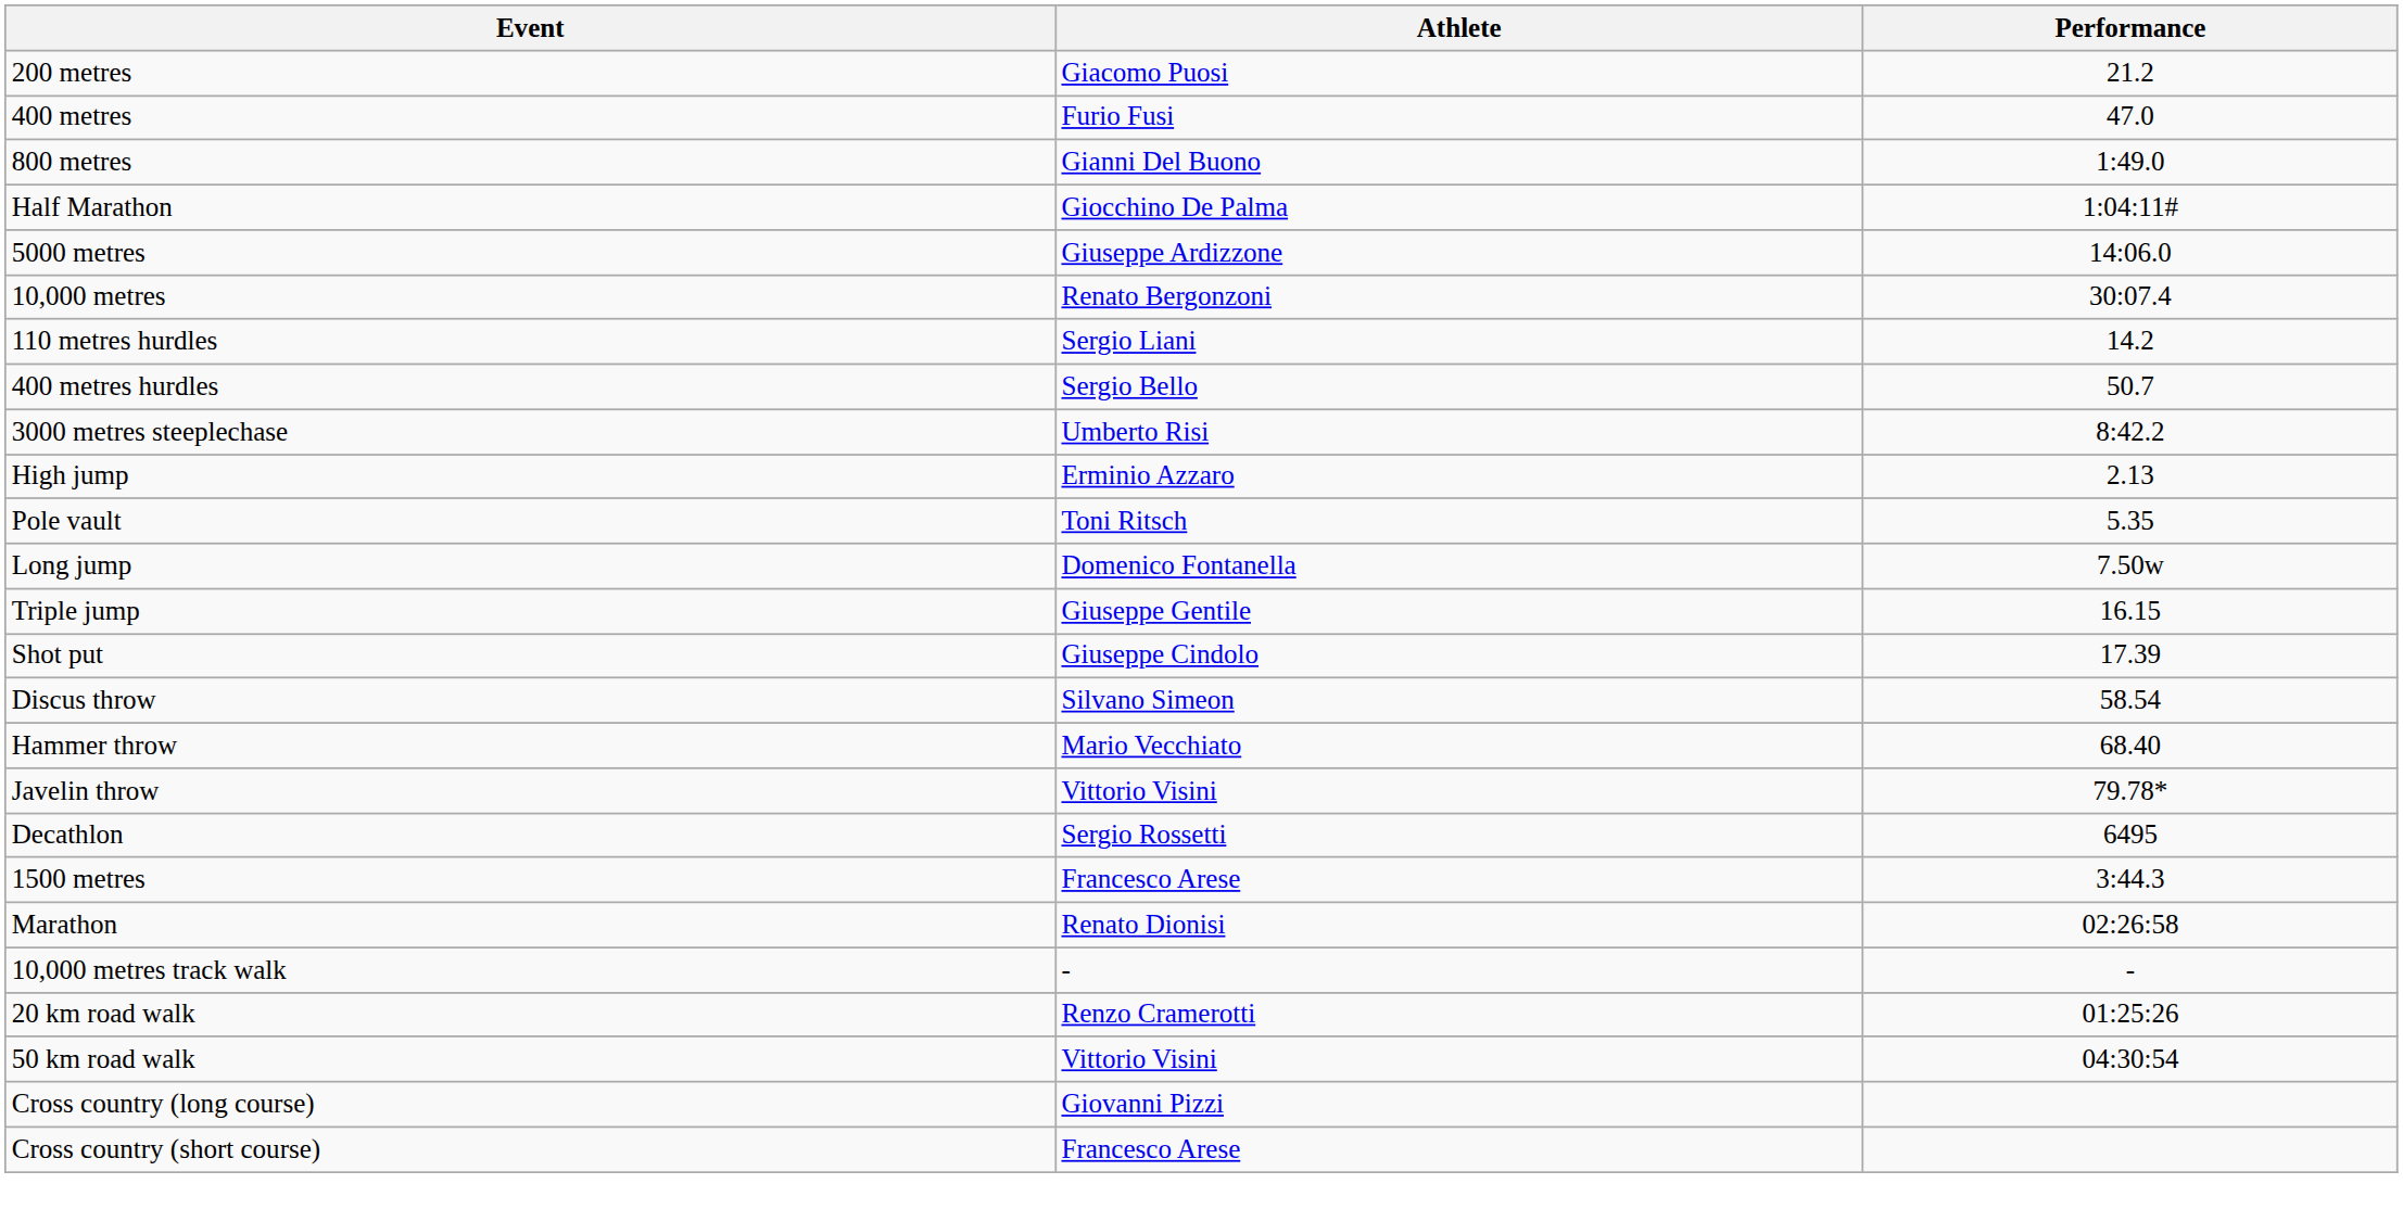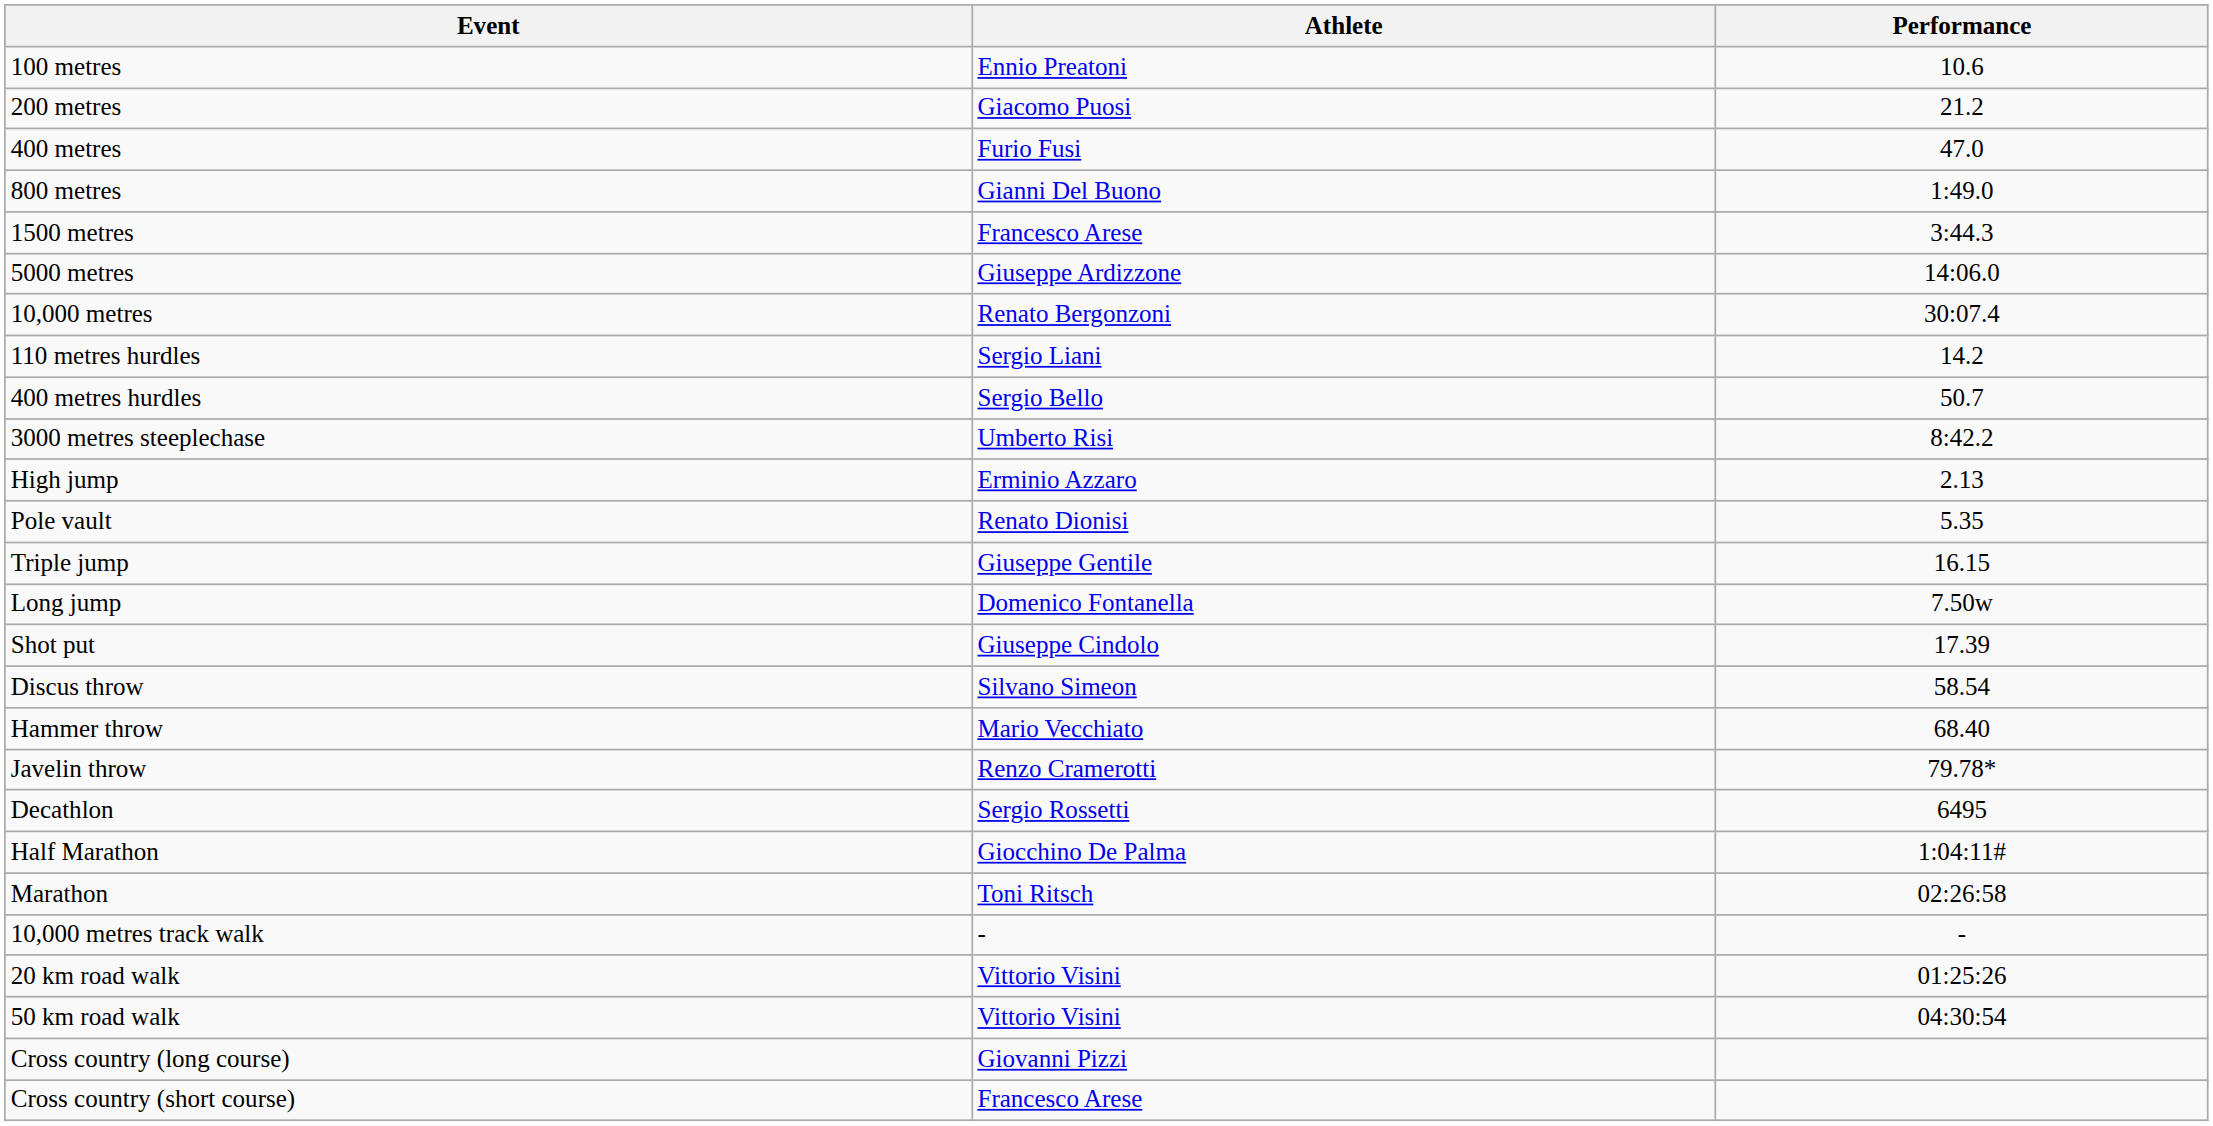+ row: 100 metres | Ennio Preatoni | 10.6
rows swapped: 1500 metres <-> Half Marathon
Pole vault | Athlete: Toni Ritsch -> Renato Dionisi
rows swapped: Long jump <-> Triple jump
Javelin throw | Athlete: Vittorio Visini -> Renzo Cramerotti
Marathon | Athlete: Renato Dionisi -> Toni Ritsch
20 km road walk | Athlete: Renzo Cramerotti -> Vittorio Visini
